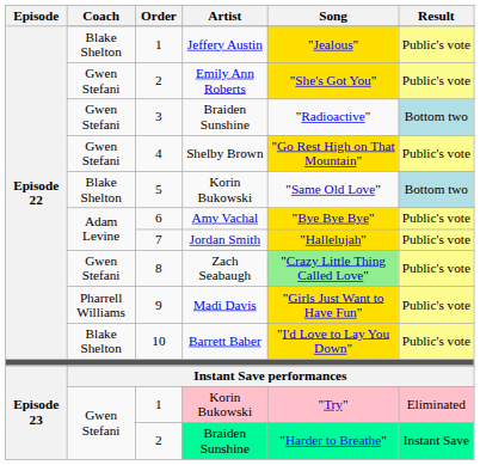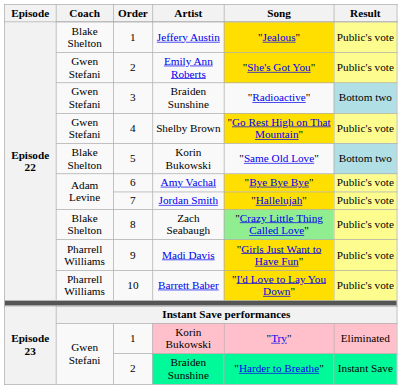8 | Coach: Gwen Stefani -> Blake Shelton
10 | Coach: Blake Shelton -> Pharrell Williams
